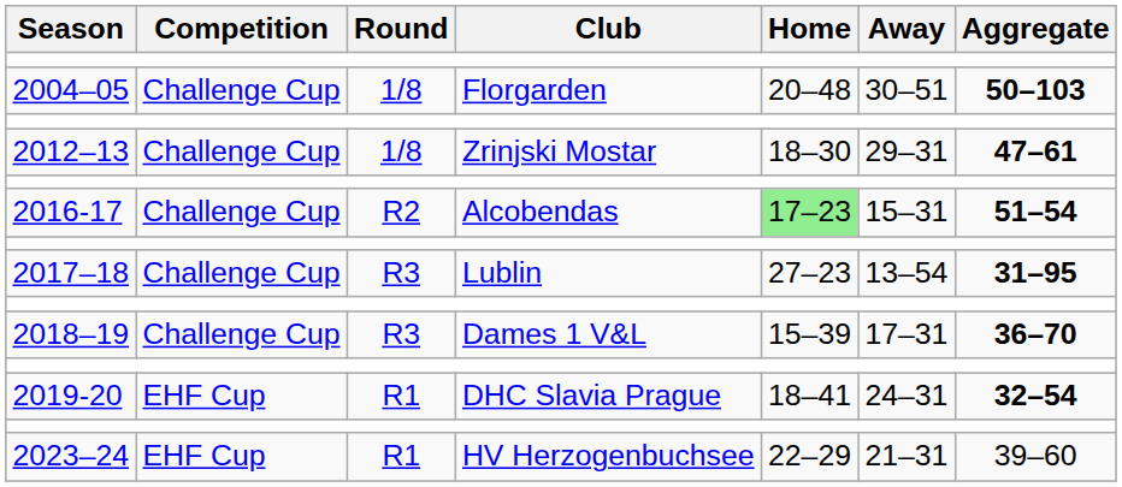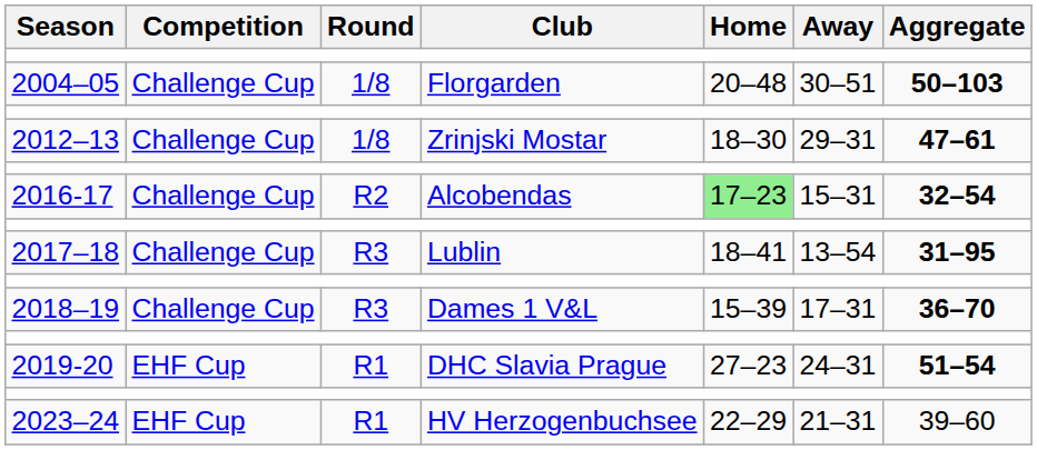2016-17 | Aggregate: 51–54 -> 32–54
2017–18 | Home: 27–23 -> 18–41
2019-20 | Home: 18–41 -> 27–23
2019-20 | Aggregate: 32–54 -> 51–54
